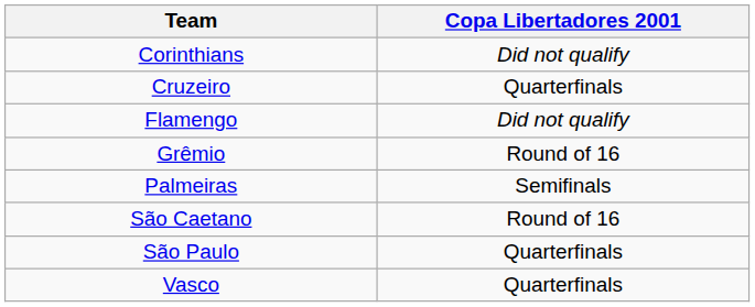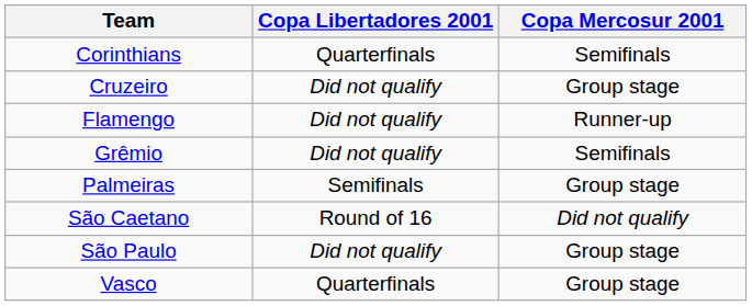+ column: Copa Mercosur 2001 | Semifinals | Group stage | Runner-up | Semifinals | Group stage | Did not qualify | Group stage | Group stage
Corinthians | Copa Libertadores 2001: Did not qualify -> Quarterfinals
Cruzeiro | Copa Libertadores 2001: Quarterfinals -> Did not qualify
Grêmio | Copa Libertadores 2001: Round of 16 -> Did not qualify
São Paulo | Copa Libertadores 2001: Quarterfinals -> Did not qualify
